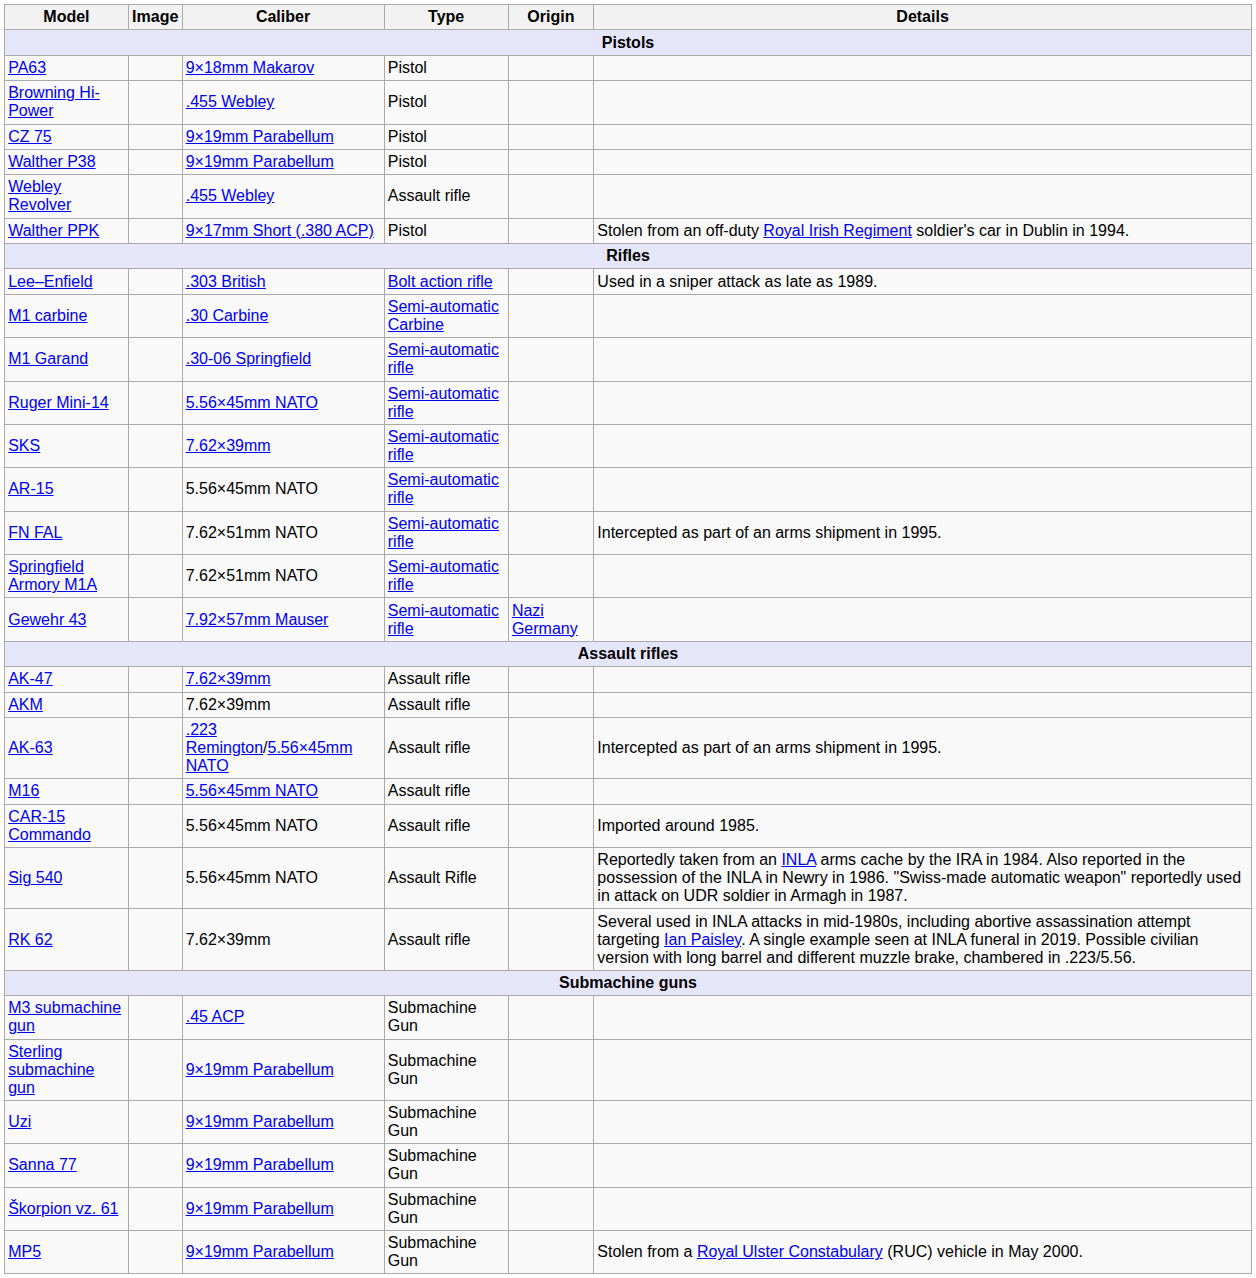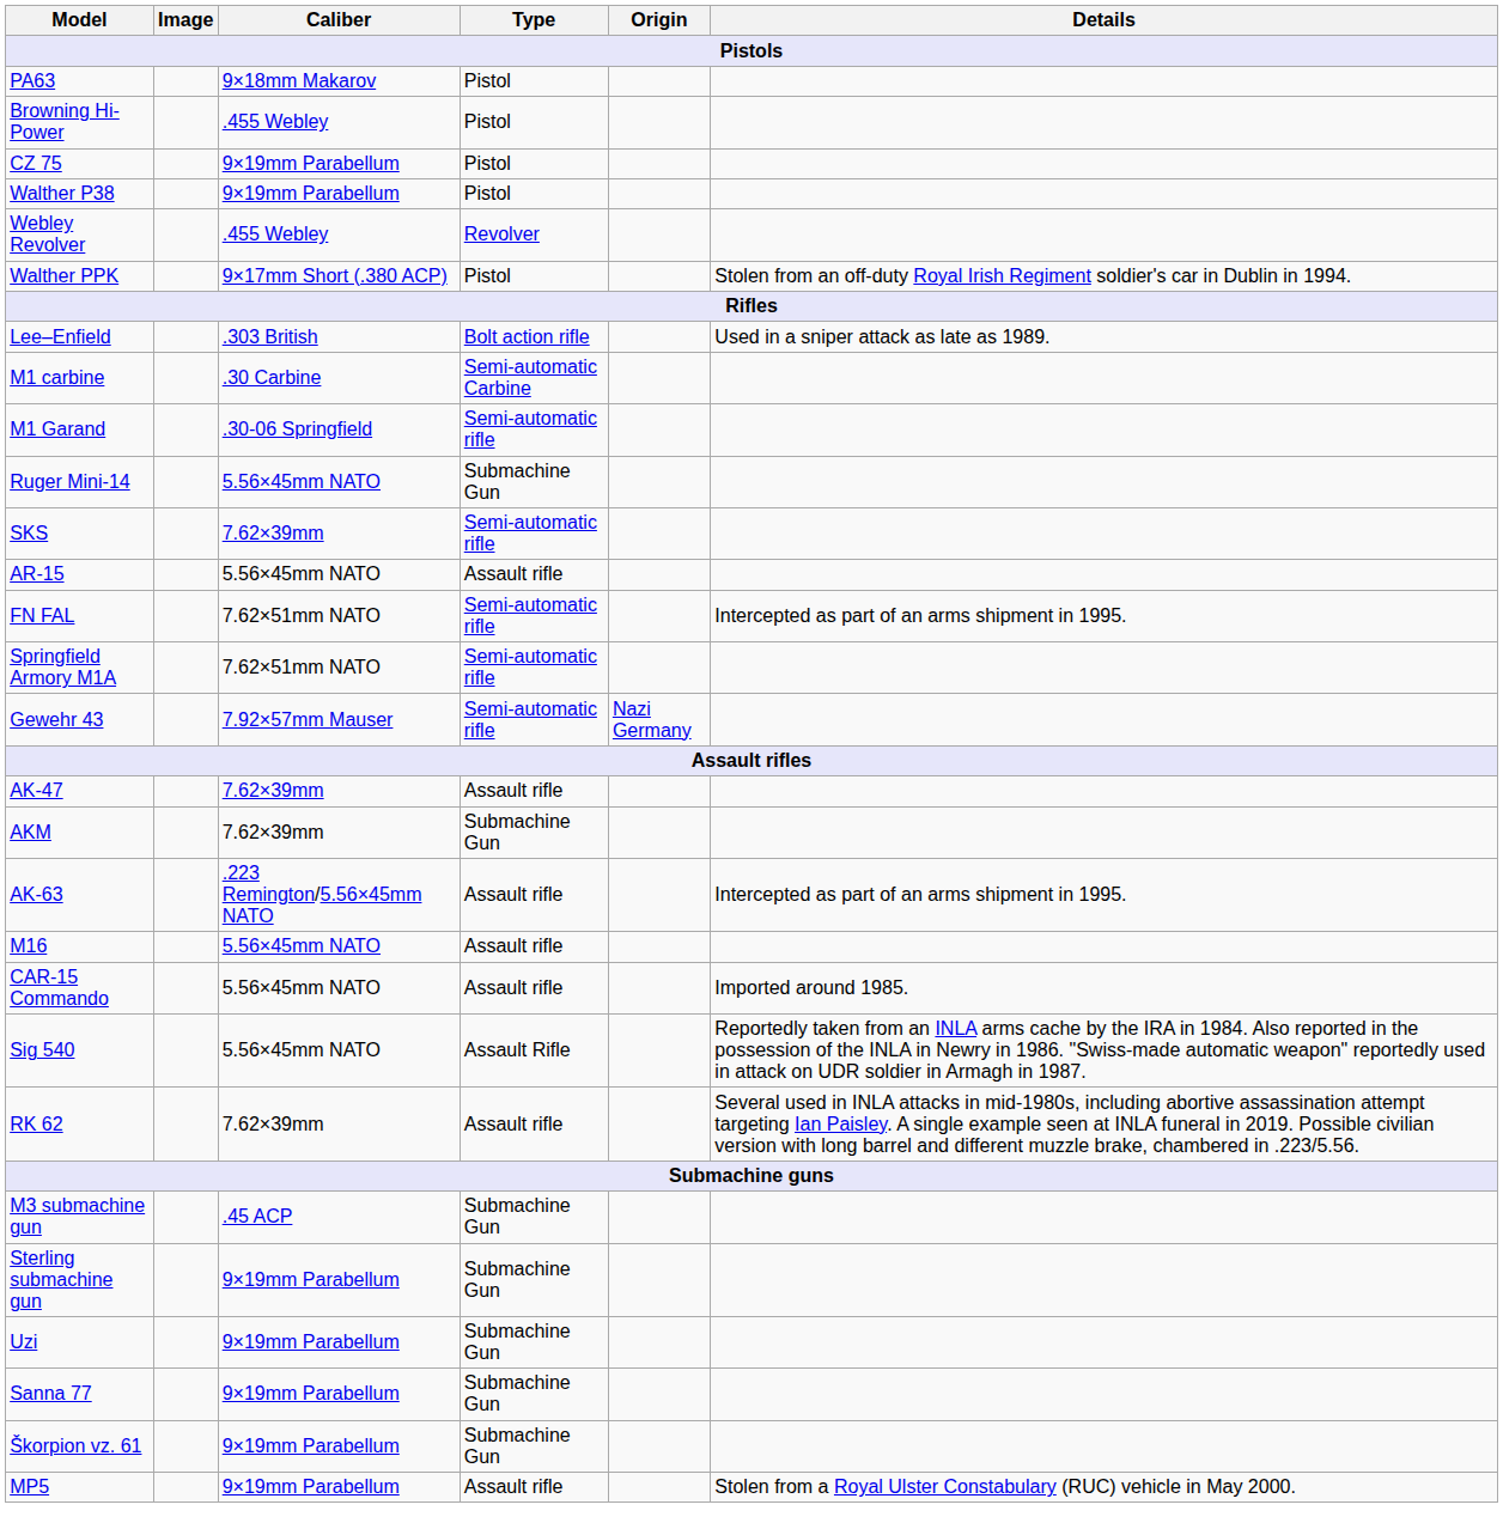Webley Revolver | Type: Assault rifle -> Revolver
Ruger Mini-14 | Type: Semi-automatic rifle -> Submachine Gun
AR-15 | Type: Semi-automatic rifle -> Assault rifle
AKM | Type: Assault rifle -> Submachine Gun
MP5 | Type: Submachine Gun -> Assault rifle
